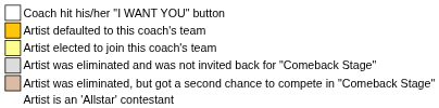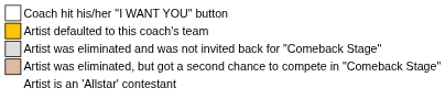- row: Artist elected to join this coach's team
